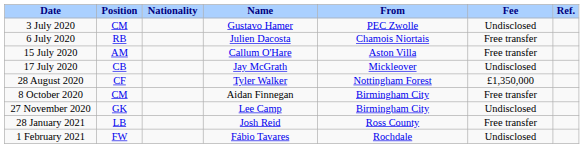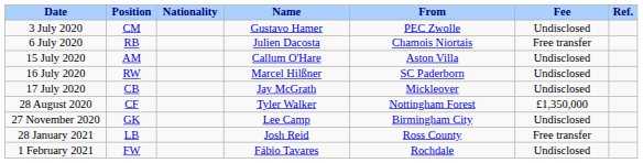15 July 2020 | Fee: Free transfer -> Undisclosed
+ row: 16 July 2020 | RW | Marcel Hilßner | SC Paderborn | Undisclosed
- row: 8 October 2020 | CM | Aidan Finnegan | Birmingham City | Free transfer
